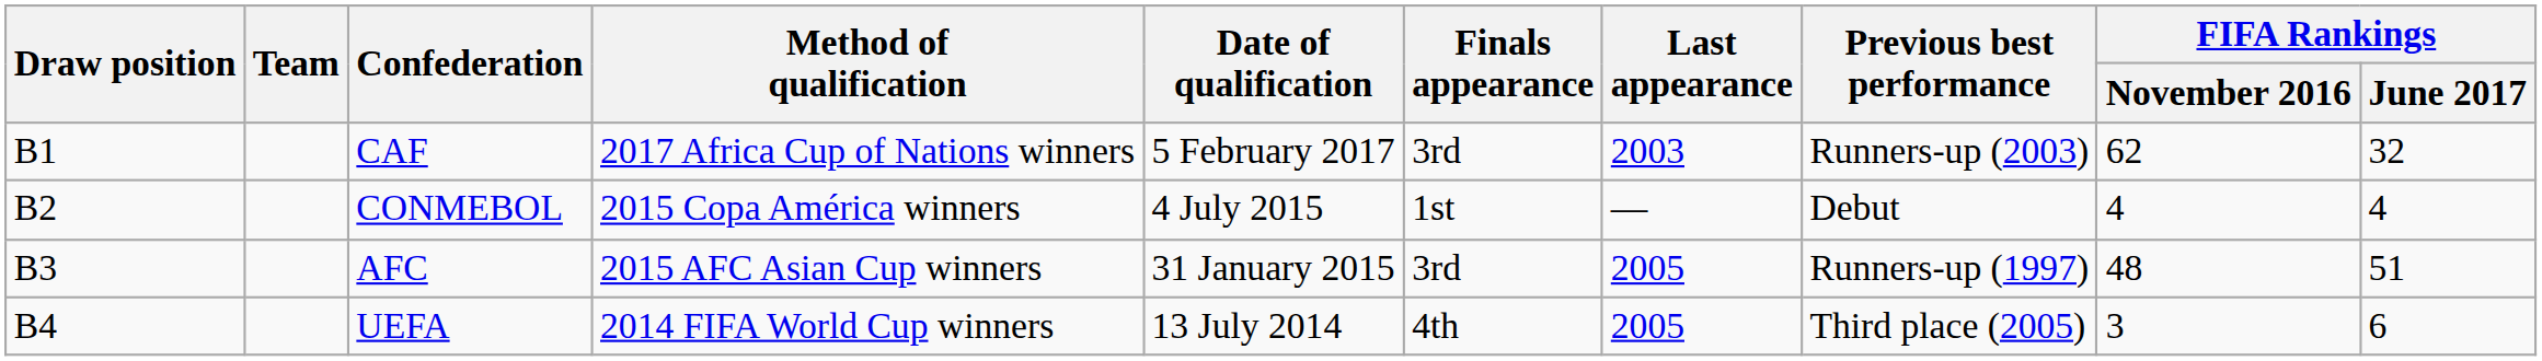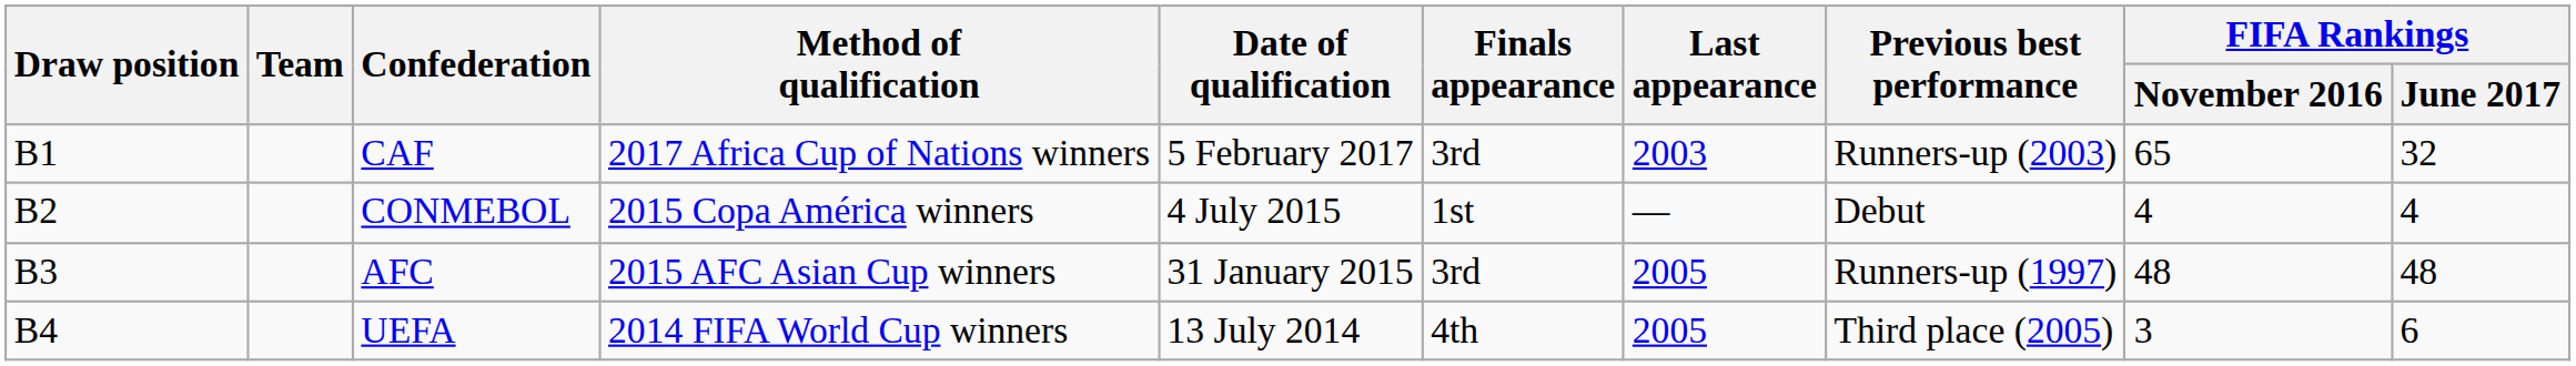CAF | FIFA Rankings / November 2016: 62 -> 65
AFC | FIFA Rankings / June 2017: 51 -> 48
